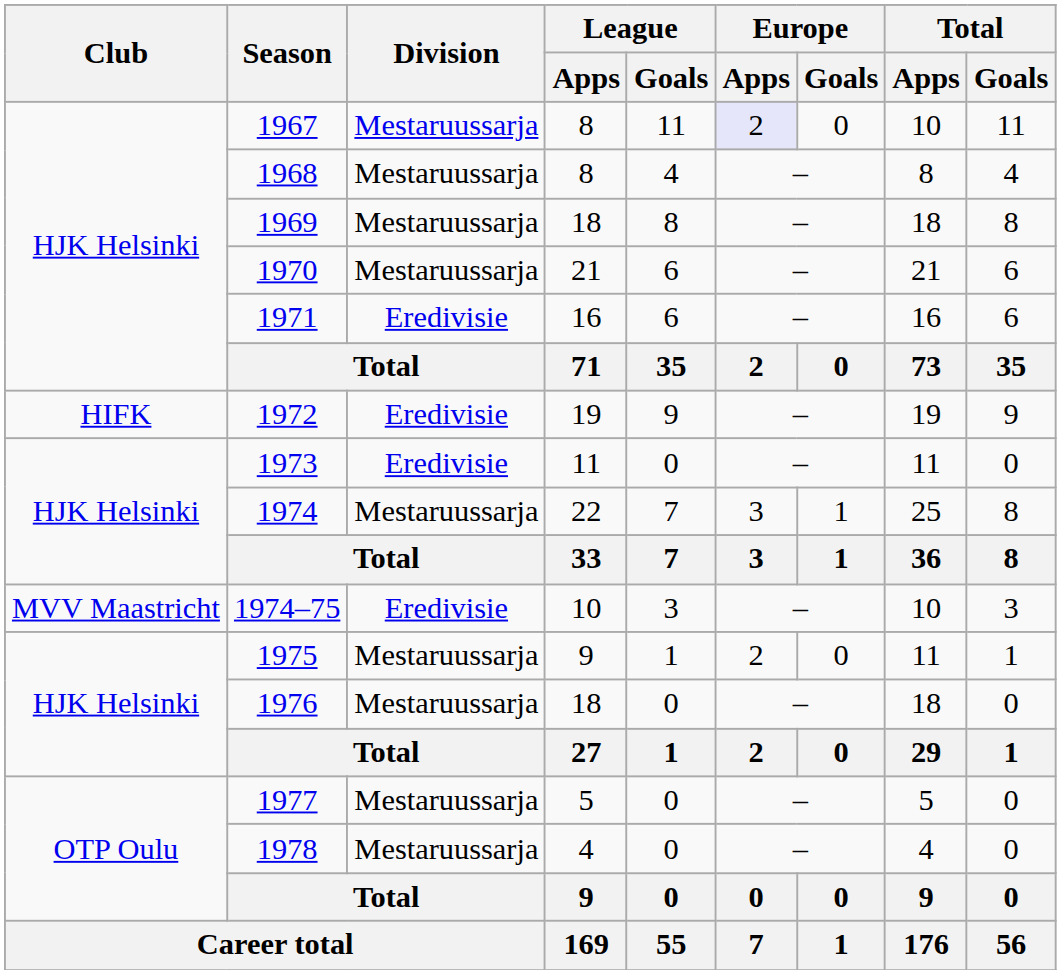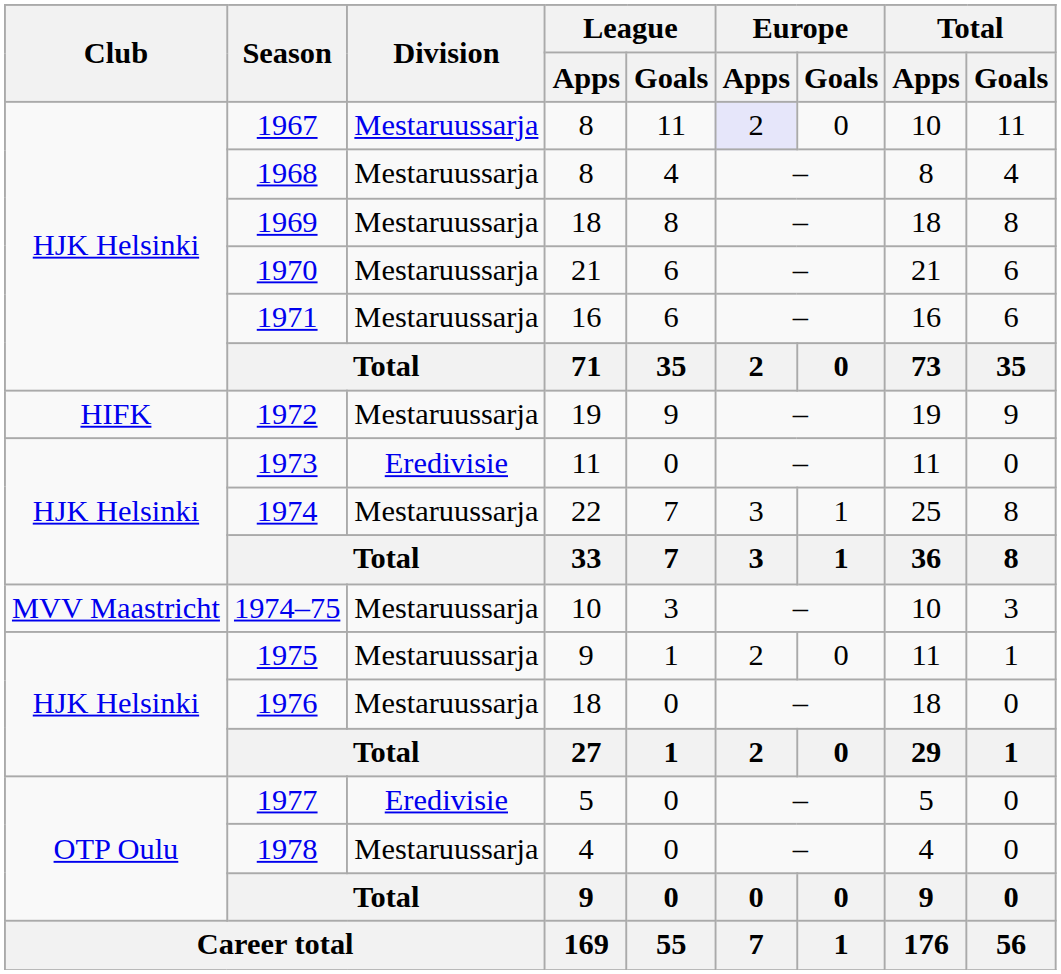1971 | Division: Eredivisie -> Mestaruussarja
1972 | Division: Eredivisie -> Mestaruussarja
1974–75 | Division: Eredivisie -> Mestaruussarja
1977 | Division: Mestaruussarja -> Eredivisie
